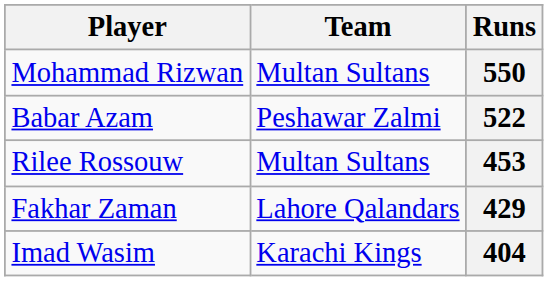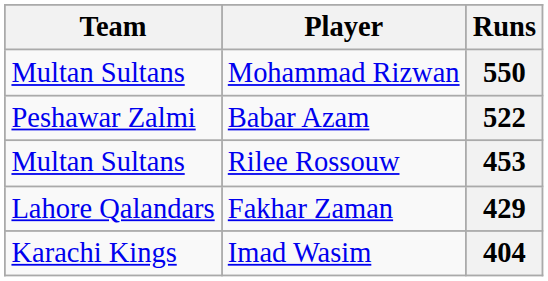columns swapped: Player <-> Team
